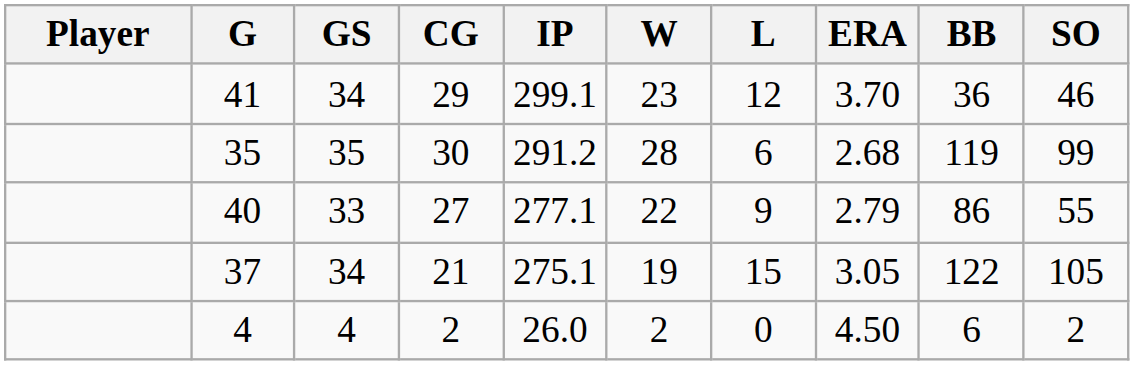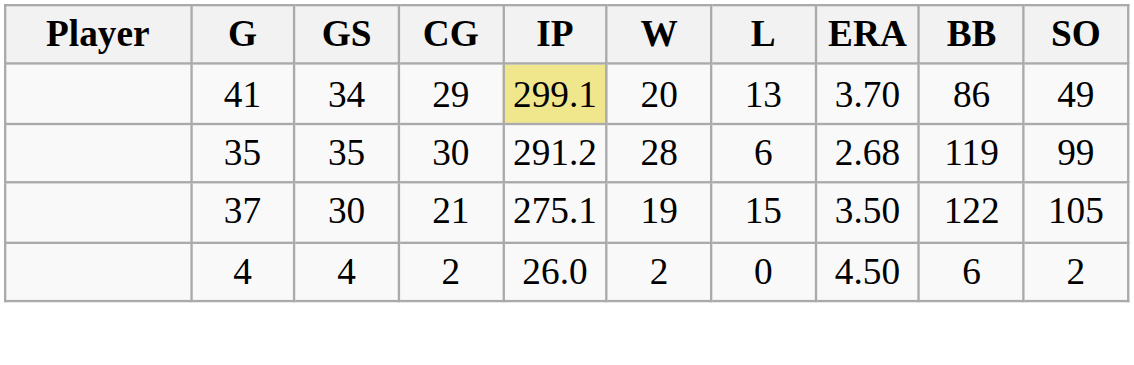41 | IP: no background -> khaki background
41 | W: 23 -> 20
41 | L: 12 -> 13
41 | BB: 36 -> 86
41 | SO: 46 -> 49
- row: 40 | 33 | 27 | 277.1 | 22 | 9 | 2.79 | 86 | 55
37 | GS: 34 -> 30
37 | ERA: 3.05 -> 3.50
